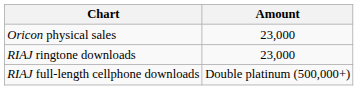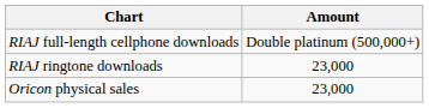rows swapped: Oricon physical sales <-> RIAJ full-length cellphone downloads
